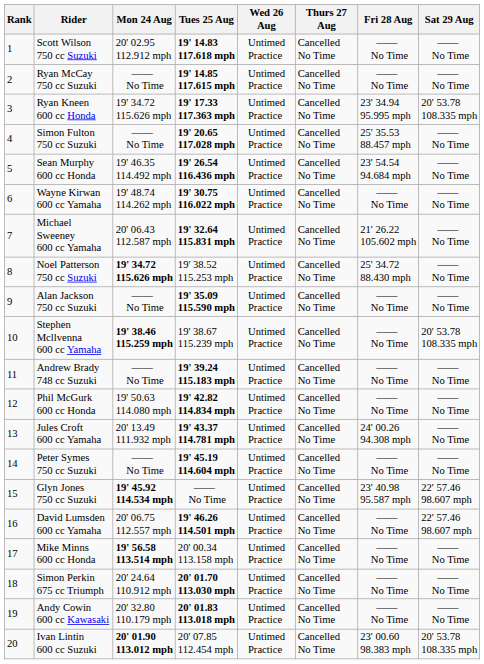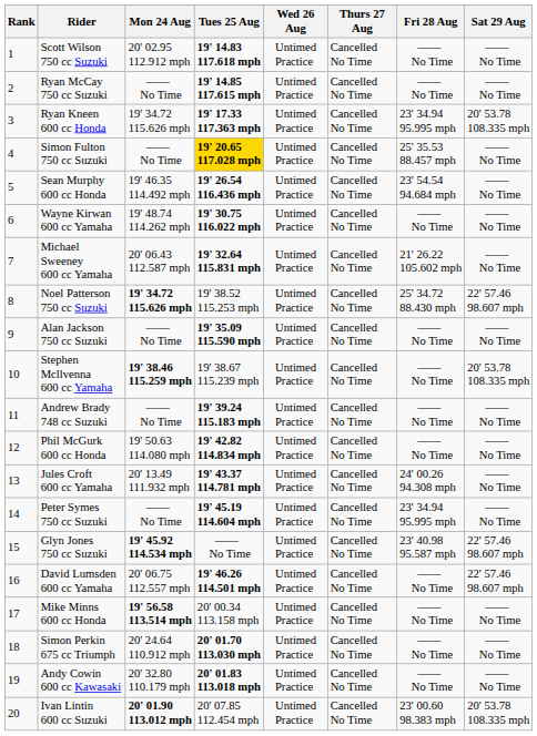Simon Fulton 750 cc Suzuki | Tues 25 Aug: no background -> gold background
Noel Patterson 750 cc Suzuki | Sat 29 Aug: —— No Time -> 22' 57.46 98.607 mph
Peter Symes 750 cc Suzuki | Fri 28 Aug: —— No Time -> 23' 34.94 95.995 mph
